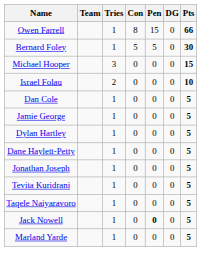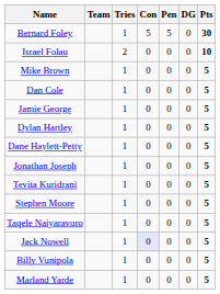- row: Owen Farrell | 1 | 8 | 15 | 0 | 66
- row: Michael Hooper | 3 | 0 | 0 | 0 | 15
+ row: Mike Brown | 1 | 0 | 0 | 0 | 5
+ row: Stephen Moore | 1 | 0 | 0 | 0 | 5
Jack Nowell | Con: no background -> lavender background
Jack Nowell | Pen: bold -> normal
+ row: Billy Vunipola | 1 | 0 | 0 | 0 | 5
